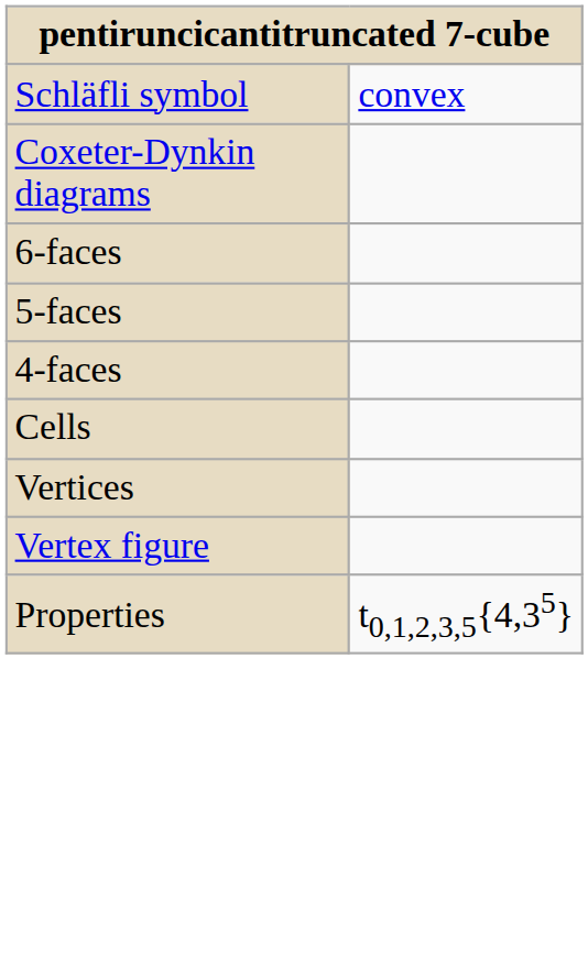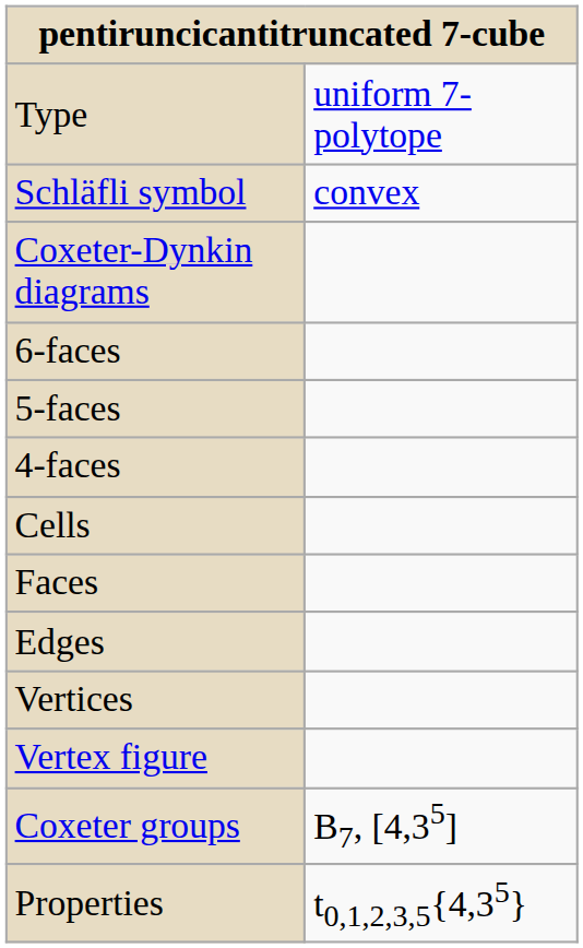+ row: Type | uniform 7-polytope
+ row: Faces
+ row: Edges
+ row: Coxeter groups | B7, [4,35]
